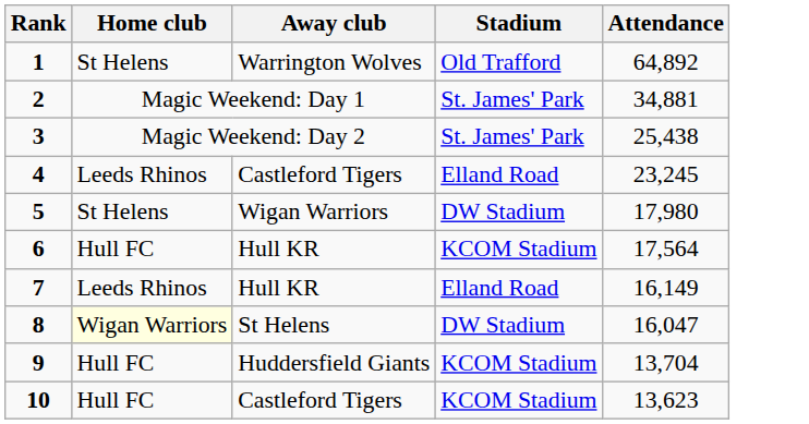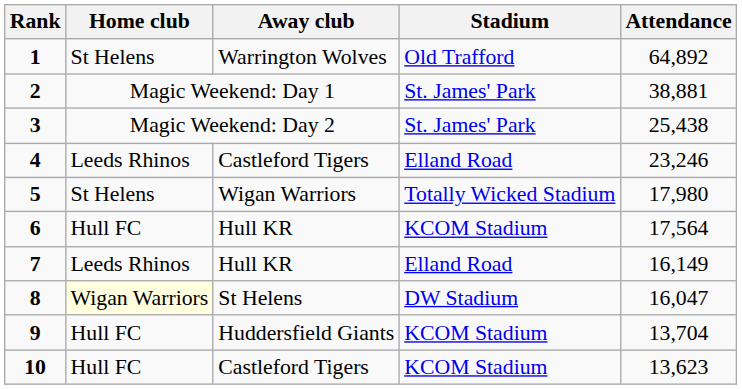2 | Attendance: 34,881 -> 38,881
4 | Attendance: 23,245 -> 23,246
5 | Stadium: DW Stadium -> Totally Wicked Stadium
